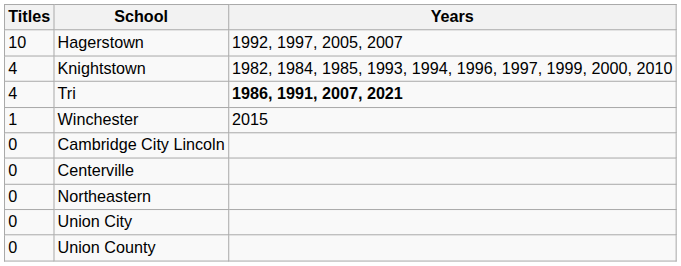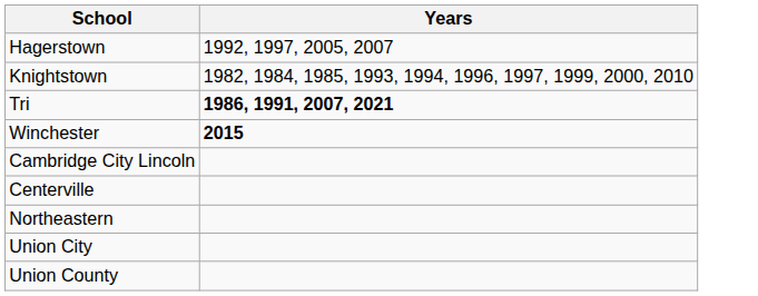- column: Titles | 10 | 4 | 4 | 1 | 0 | 0 | 0 | 0 | 0
Winchester | Years: normal -> bold
